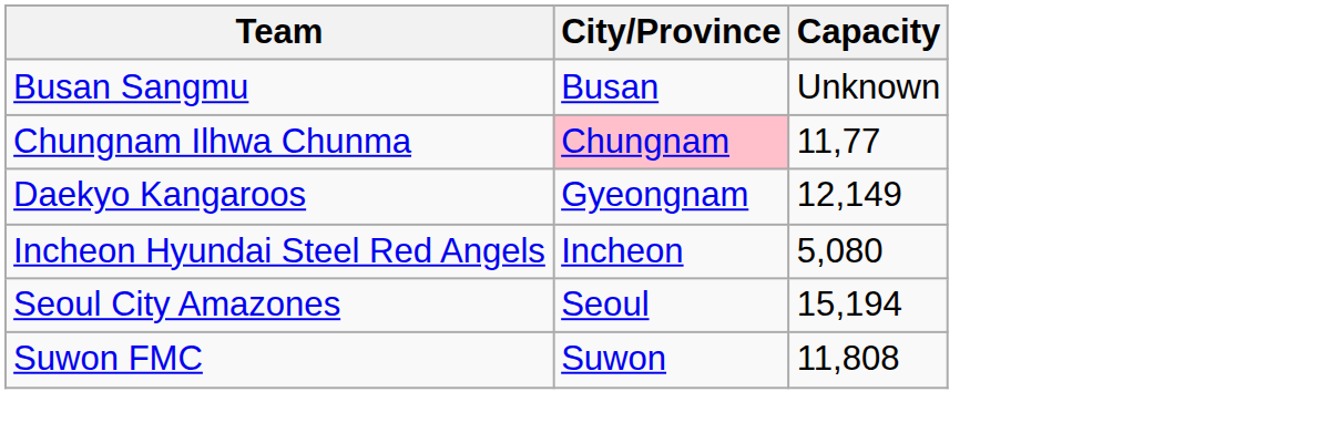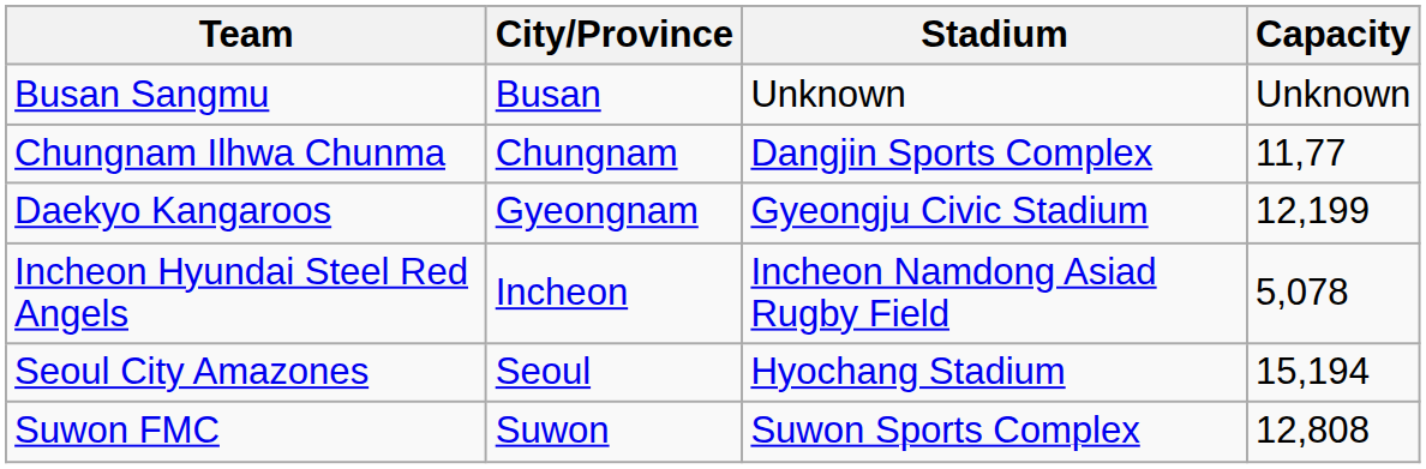+ column: Stadium | Unknown | Dangjin Sports Complex | Gyeongju Civic Stadium | Incheon Namdong Asiad Rugby Field | Hyochang Stadium | Suwon Sports Complex
Chungnam Ilhwa Chunma | City/Province: pink background -> no background
Daekyo Kangaroos | Capacity: 12,149 -> 12,199
Incheon Hyundai Steel Red Angels | Capacity: 5,080 -> 5,078
Suwon FMC | Capacity: 11,808 -> 12,808
